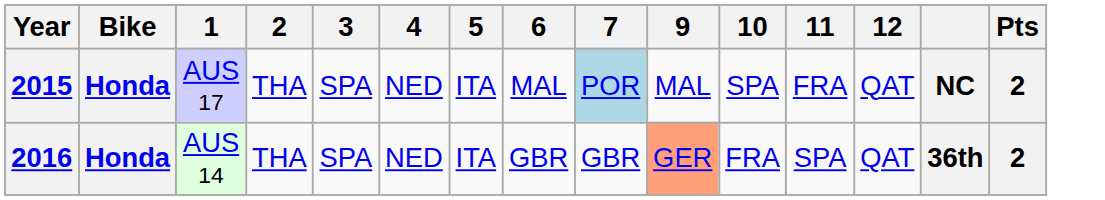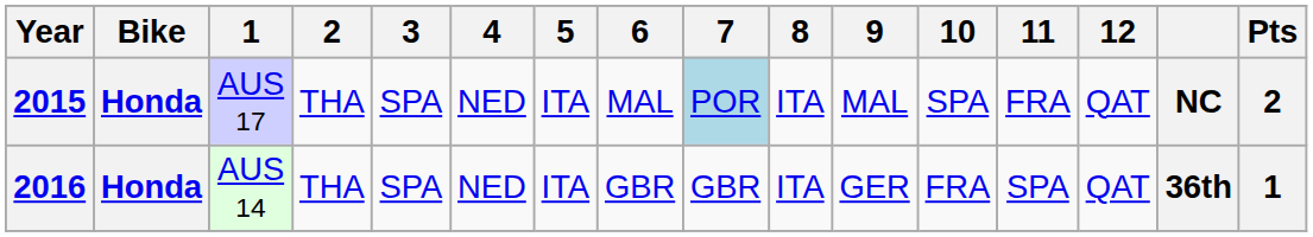+ column: 8 | ITA | ITA
2016 | 9: lightsalmon background -> no background
2016 | Pts: 2 -> 1
